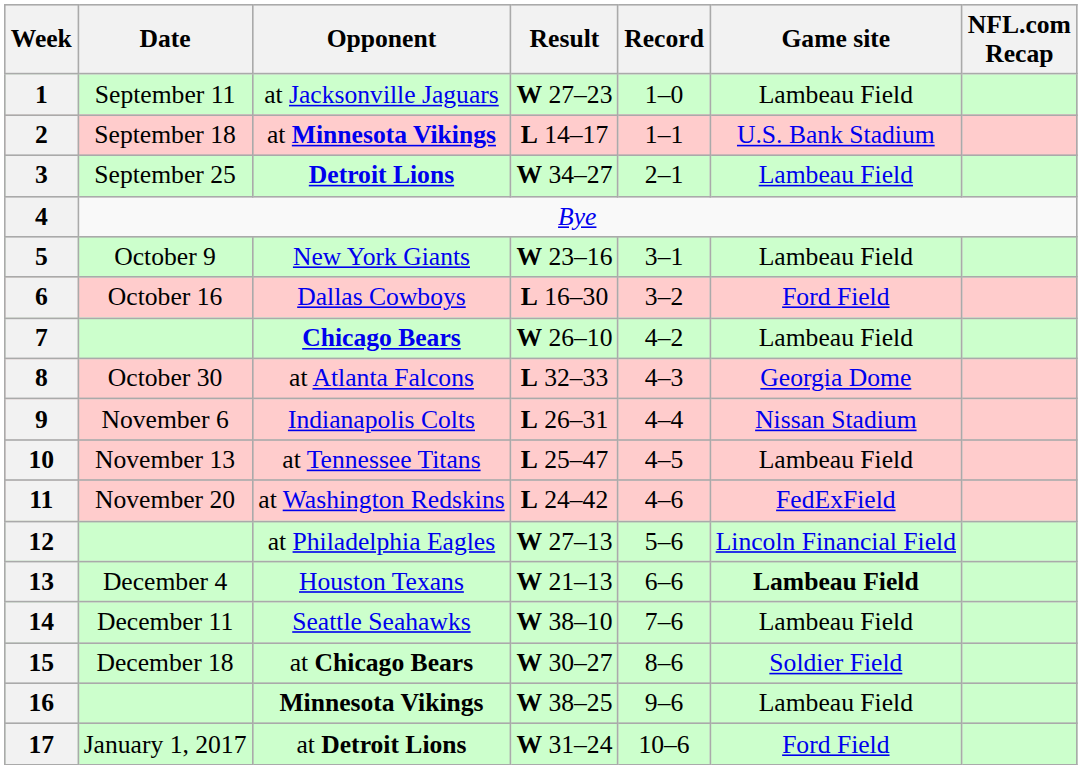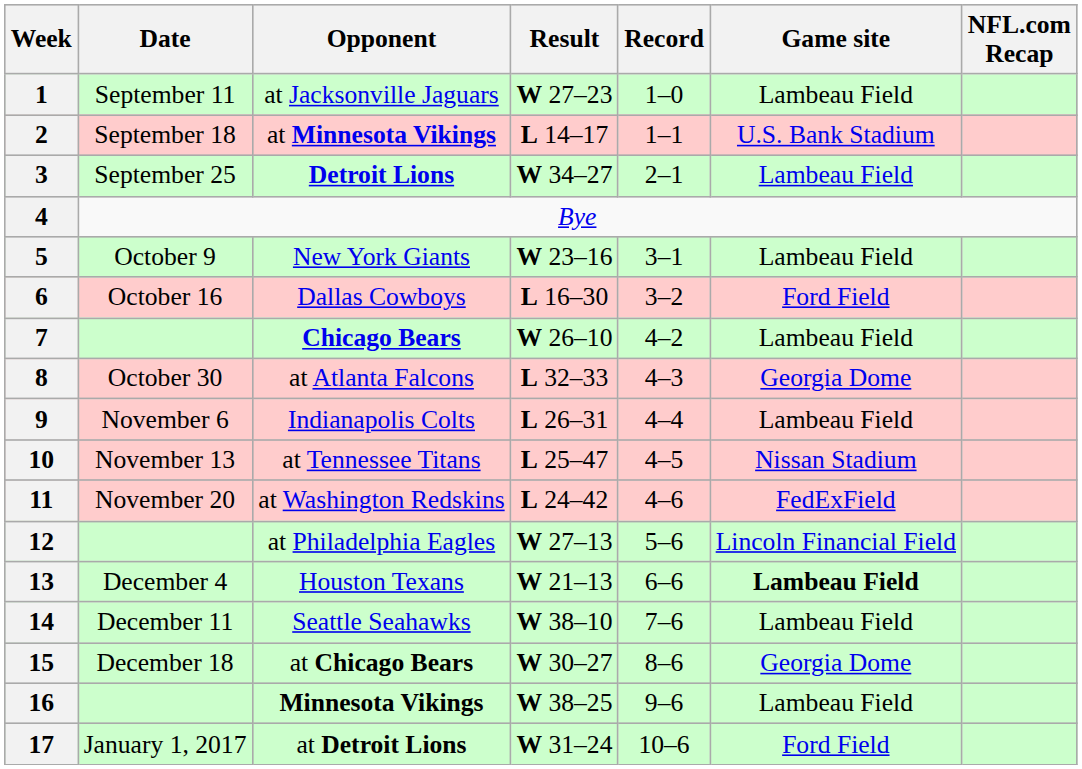9 | Game site: Nissan Stadium -> Lambeau Field
10 | Game site: Lambeau Field -> Nissan Stadium
15 | Game site: Soldier Field -> Georgia Dome
